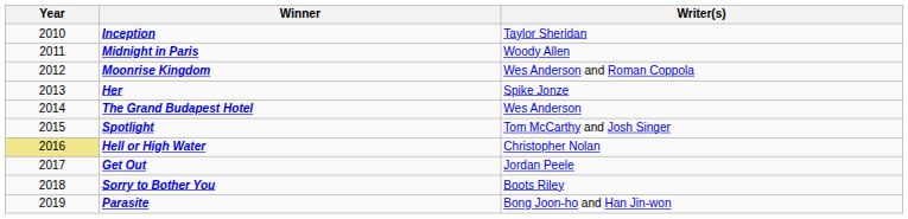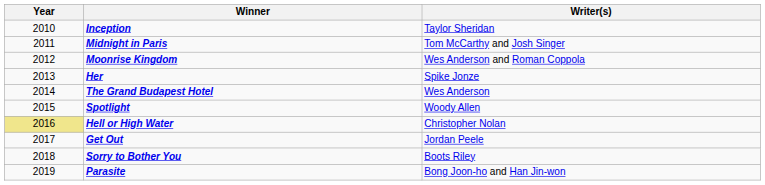Midnight in Paris | Writer(s): Woody Allen -> Tom McCarthy and Josh Singer
Spotlight | Writer(s): Tom McCarthy and Josh Singer -> Woody Allen
